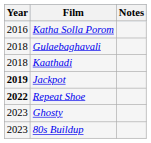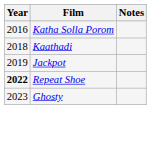- row: 2018 | Gulaebaghavali
Jackpot | Year: bold -> normal
- row: 2023 | 80s Buildup
